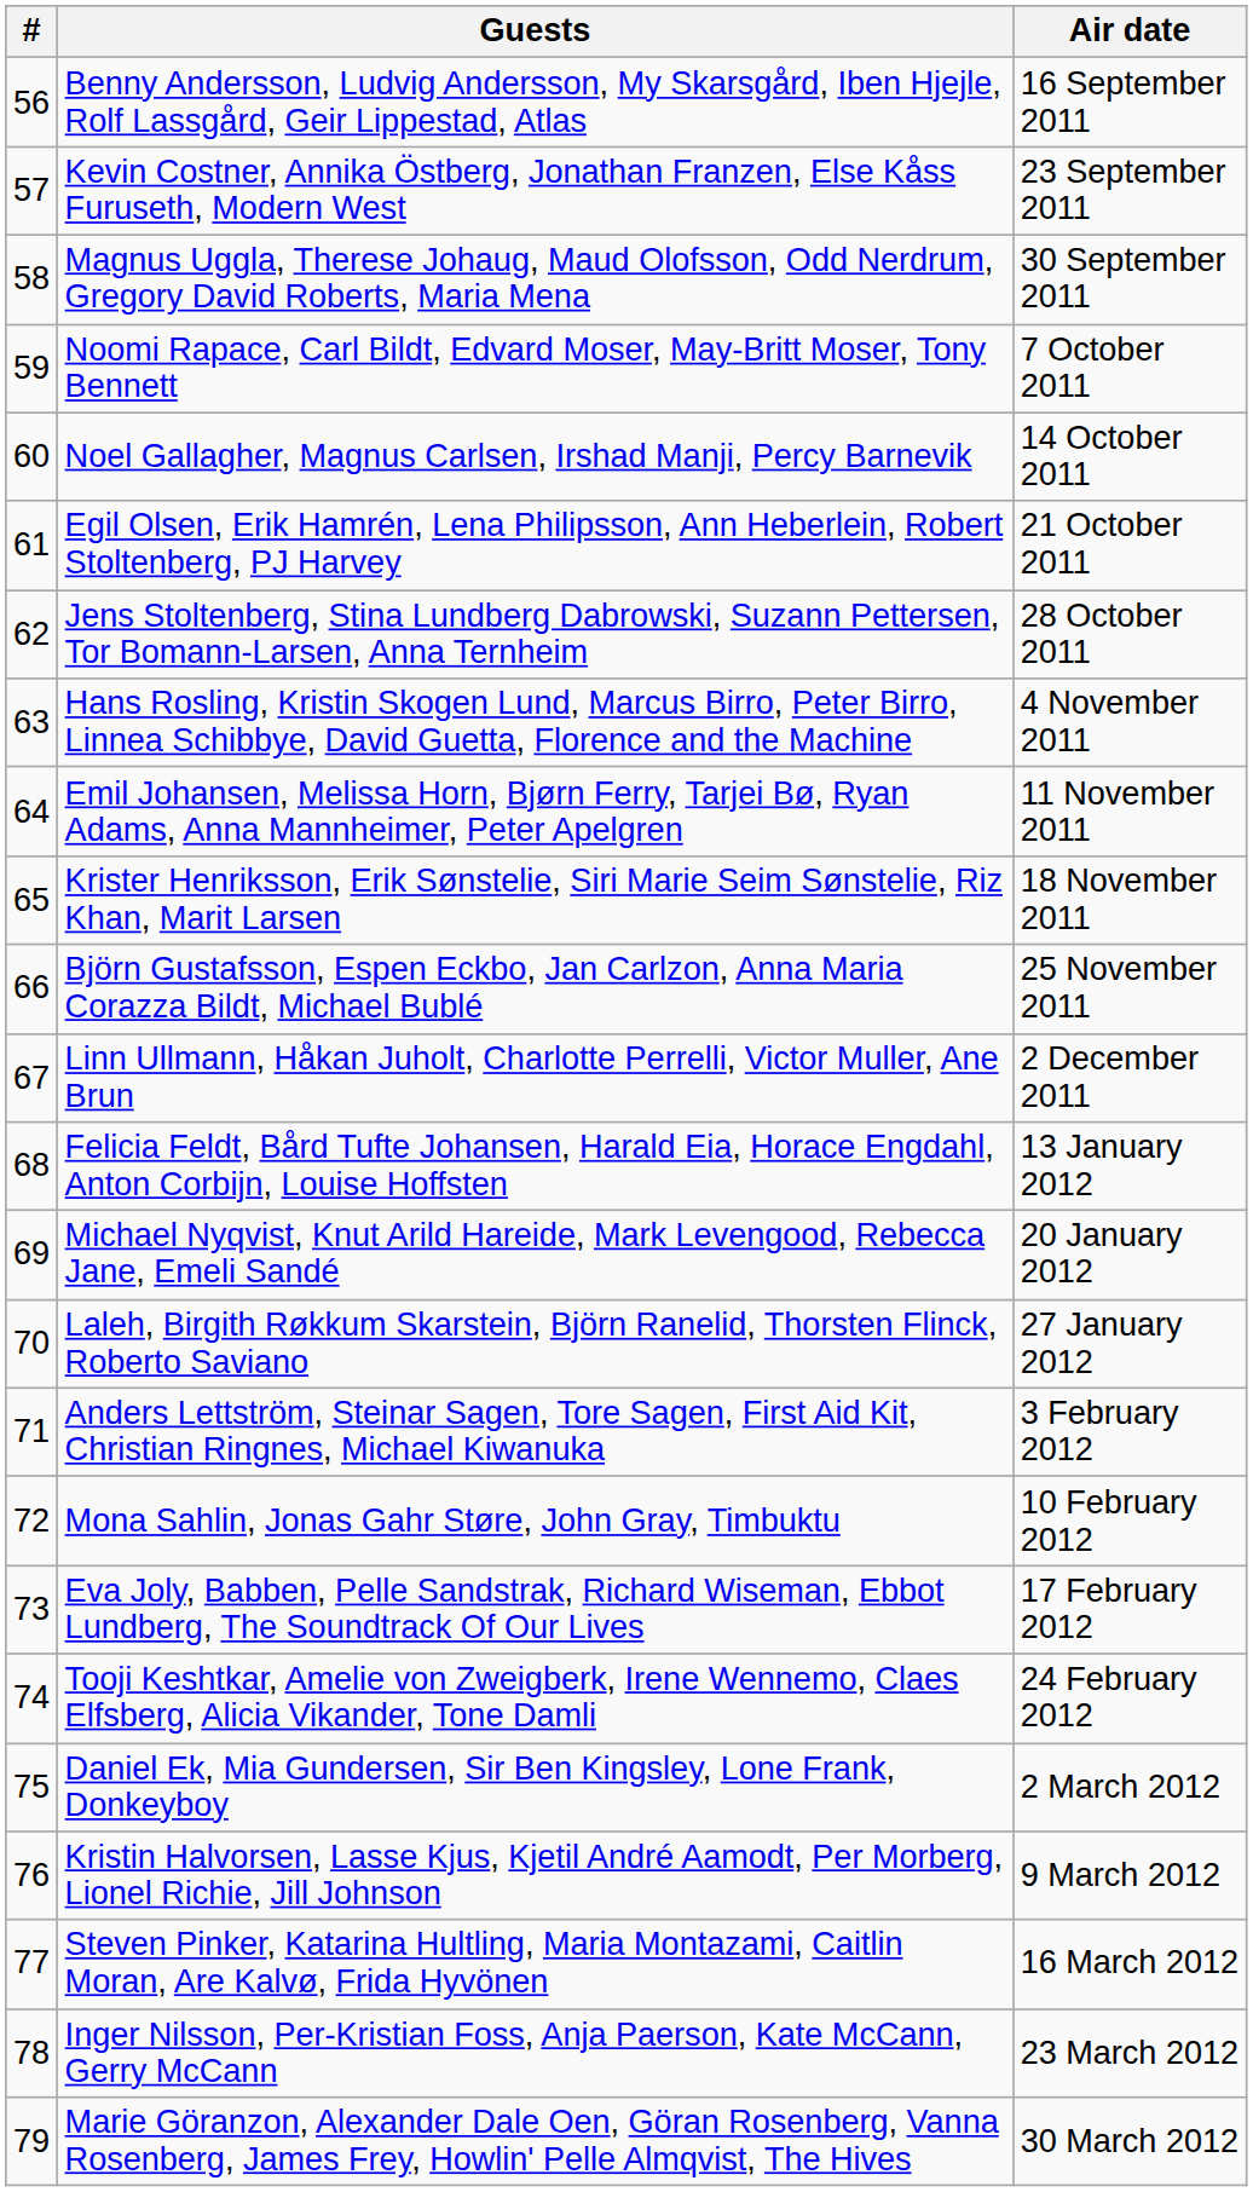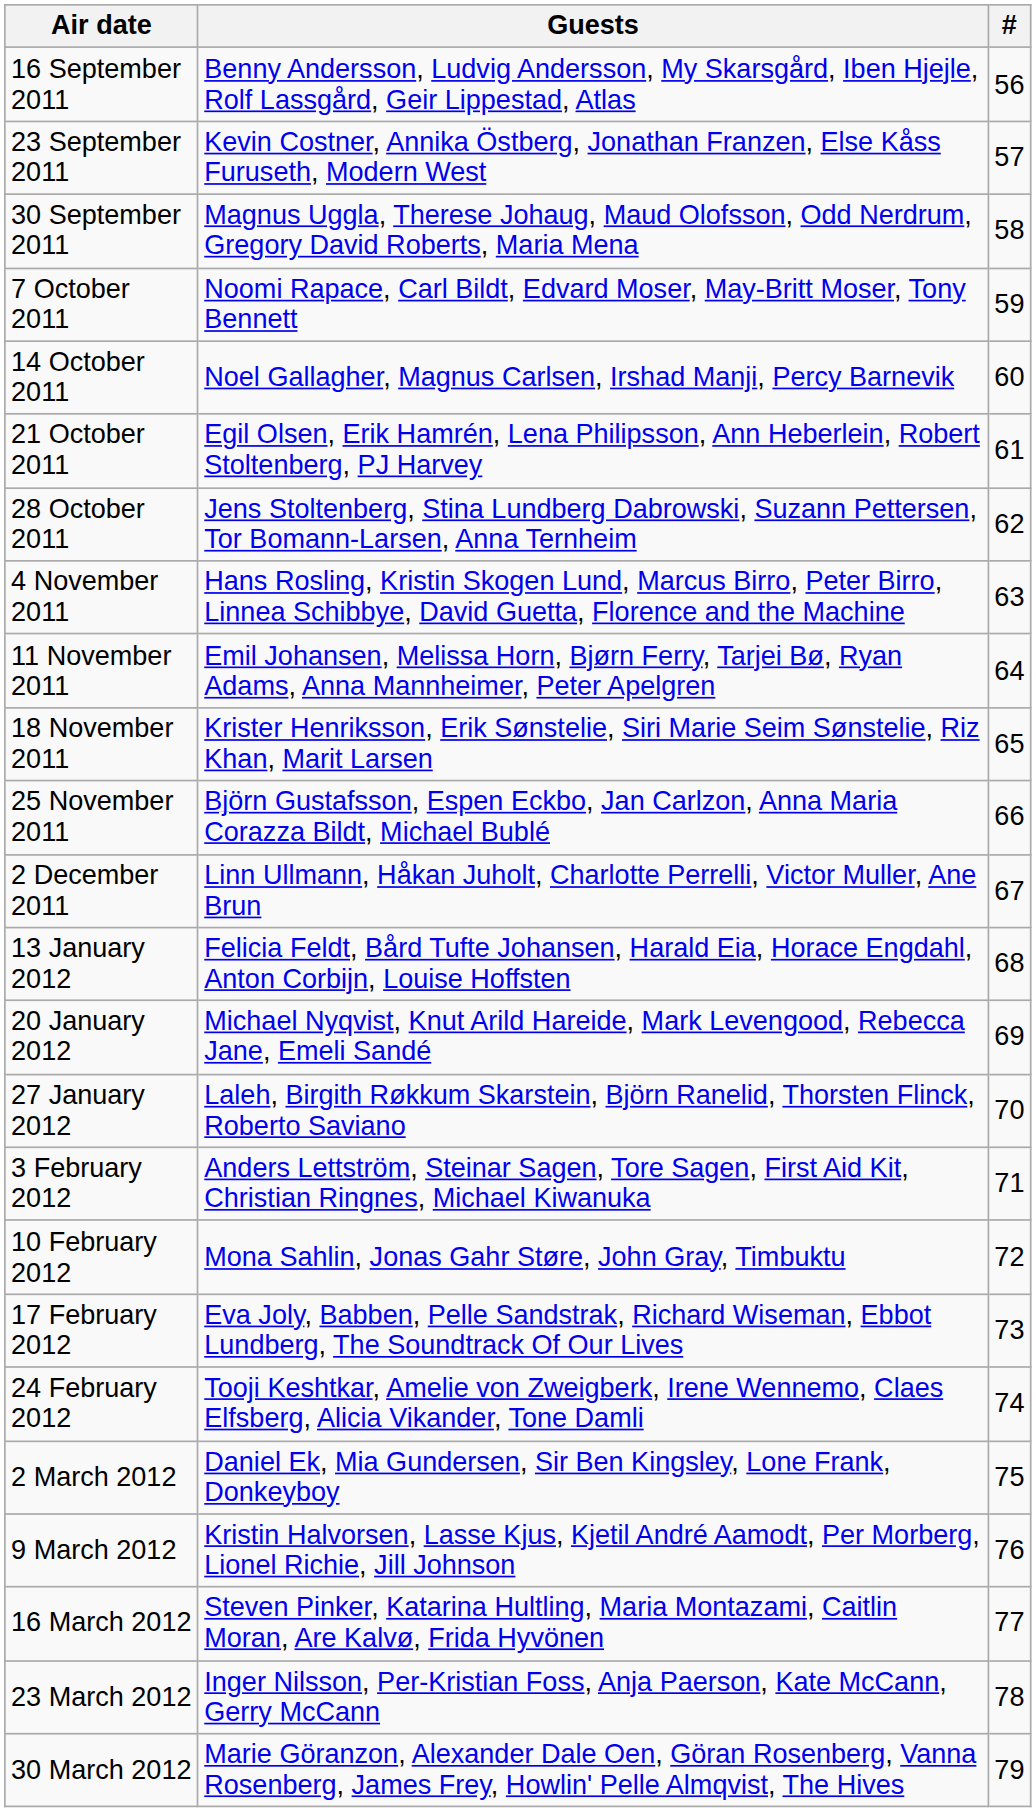columns swapped: # <-> Air date
